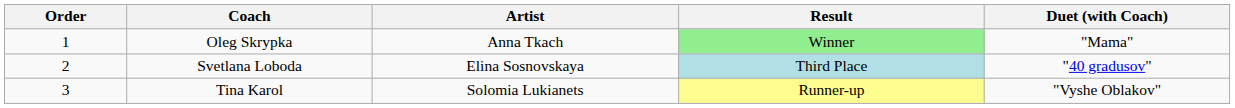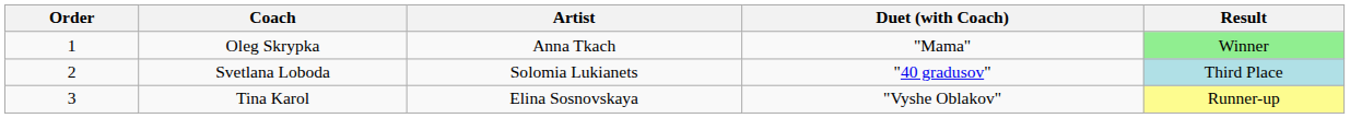columns swapped: Duet (with Coach) <-> Result
Svetlana Loboda | Artist: Elina Sosnovskaya -> Solomia Lukianets
Tina Karol | Artist: Solomia Lukianets -> Elina Sosnovskaya
